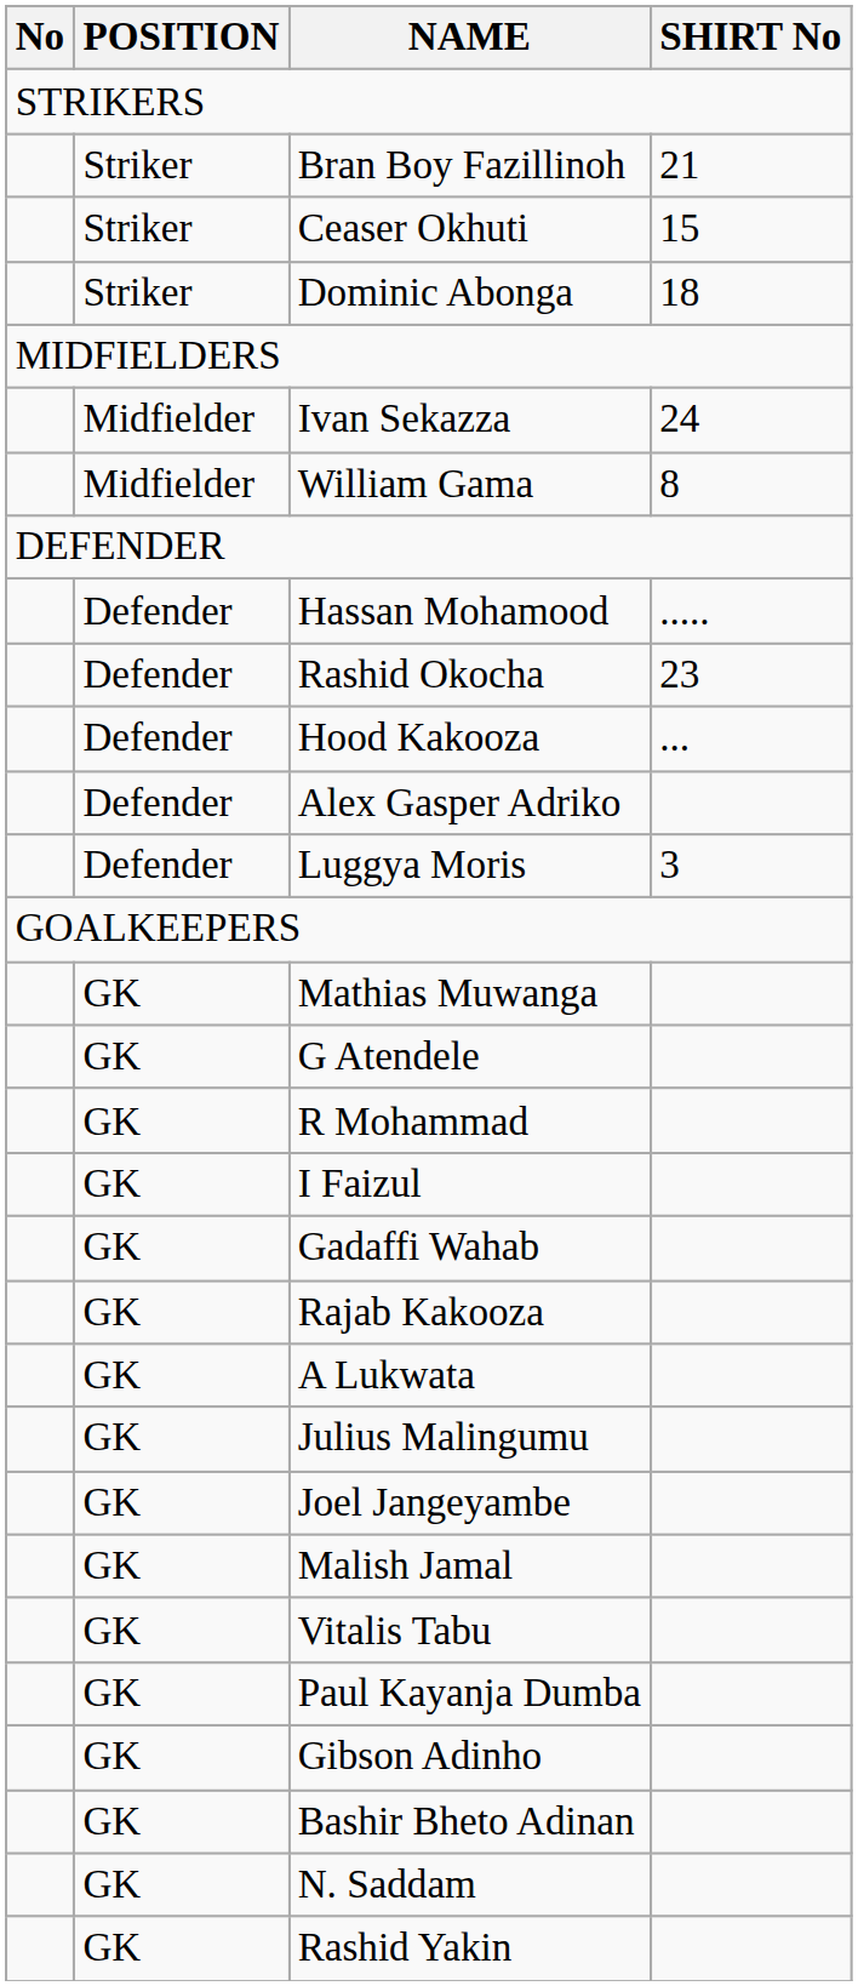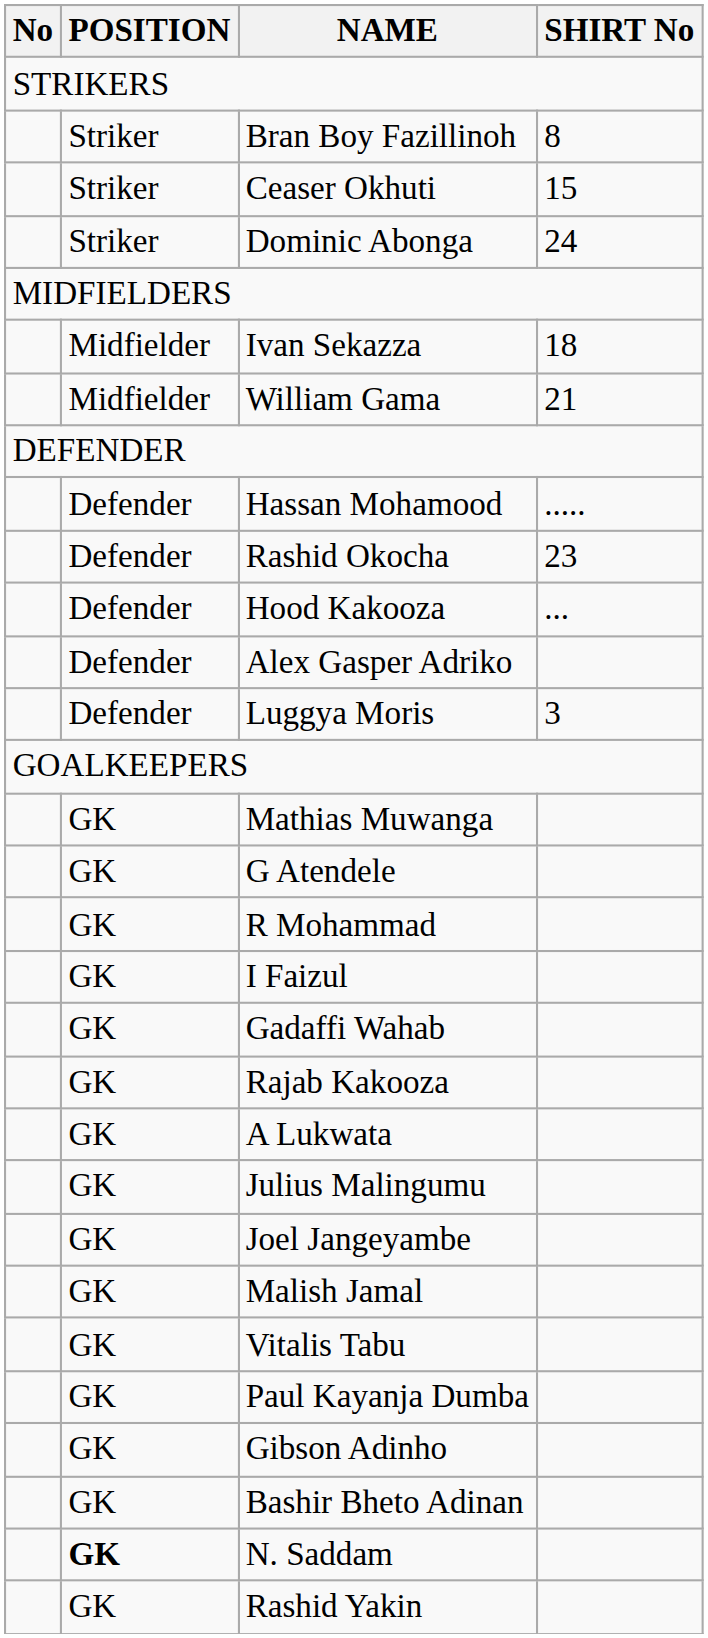Bran Boy Fazillinoh | SHIRT No: 21 -> 8
Dominic Abonga | SHIRT No: 18 -> 24
Ivan Sekazza | SHIRT No: 24 -> 18
William Gama | SHIRT No: 8 -> 21
N. Saddam | POSITION: normal -> bold
